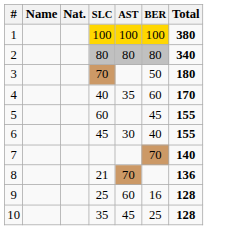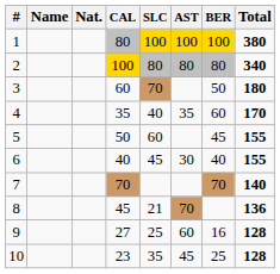+ column: CAL | 80 | 100 | 60 | 35 | 50 | 40 | 70 | 45 | 27 | 23
